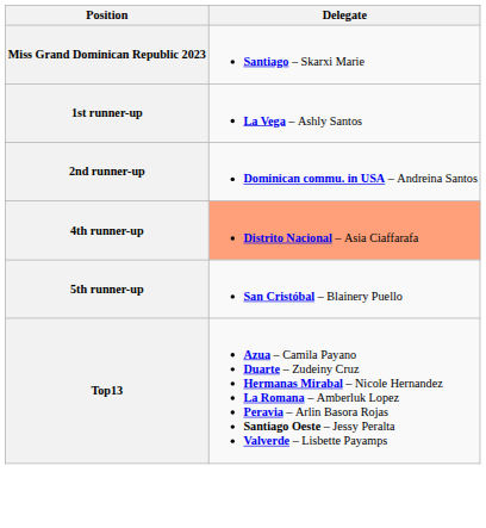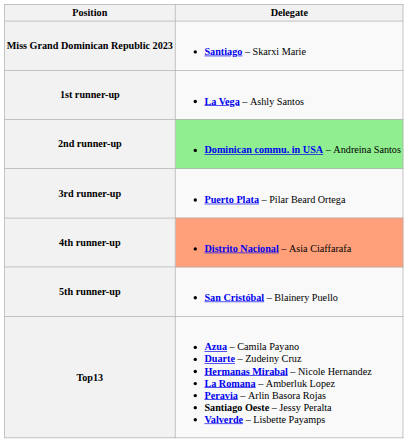2nd runner-up | Delegate: no background -> lightgreen background
+ row: 3rd runner-up | Puerto Plata – Pilar Beard Ortega
